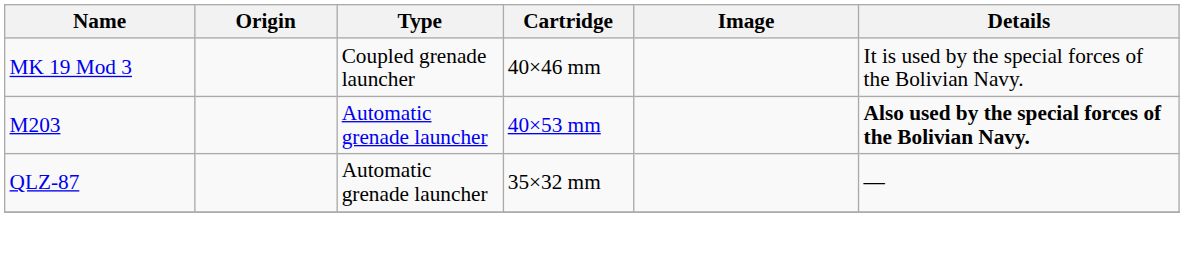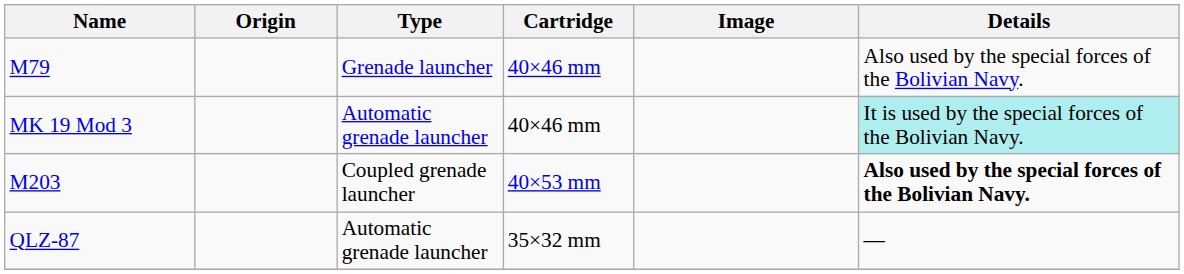+ row: M79 | Grenade launcher | 40×46 mm | Also used by the special forces of the Bolivian Navy.
MK 19 Mod 3 | Type: Coupled grenade launcher -> Automatic grenade launcher
MK 19 Mod 3 | Details: no background -> paleturquoise background
M203 | Type: Automatic grenade launcher -> Coupled grenade launcher
